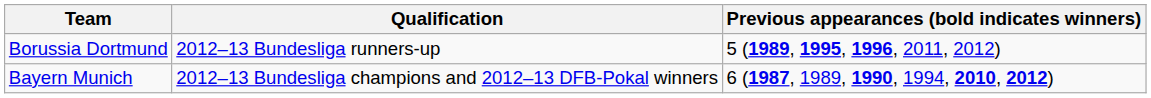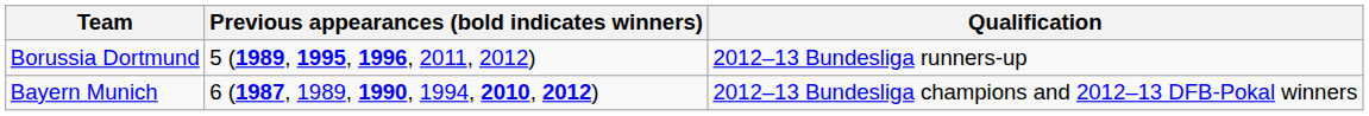columns swapped: Qualification <-> Previous appearances (bold indicates winners)
